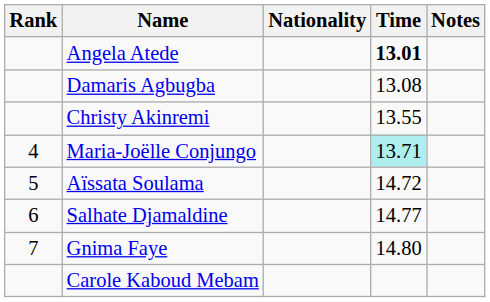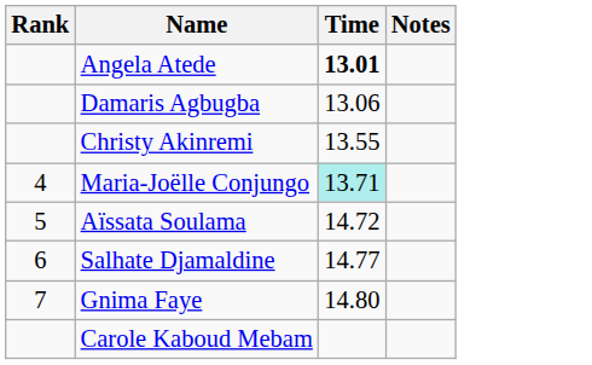- column: Nationality
Damaris Agbugba | Time: 13.08 -> 13.06
